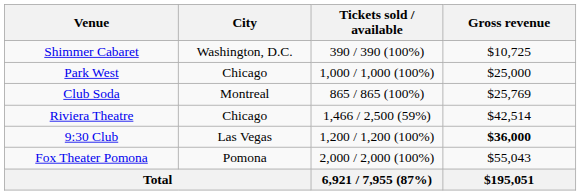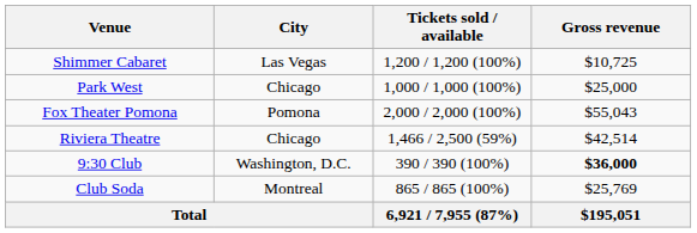Shimmer Cabaret | City: Washington, D.C. -> Las Vegas
Shimmer Cabaret | Tickets sold / available: 390 / 390 (100%) -> 1,200 / 1,200 (100%)
rows swapped: Fox Theater Pomona <-> Club Soda
9:30 Club | City: Las Vegas -> Washington, D.C.
9:30 Club | Tickets sold / available: 1,200 / 1,200 (100%) -> 390 / 390 (100%)
